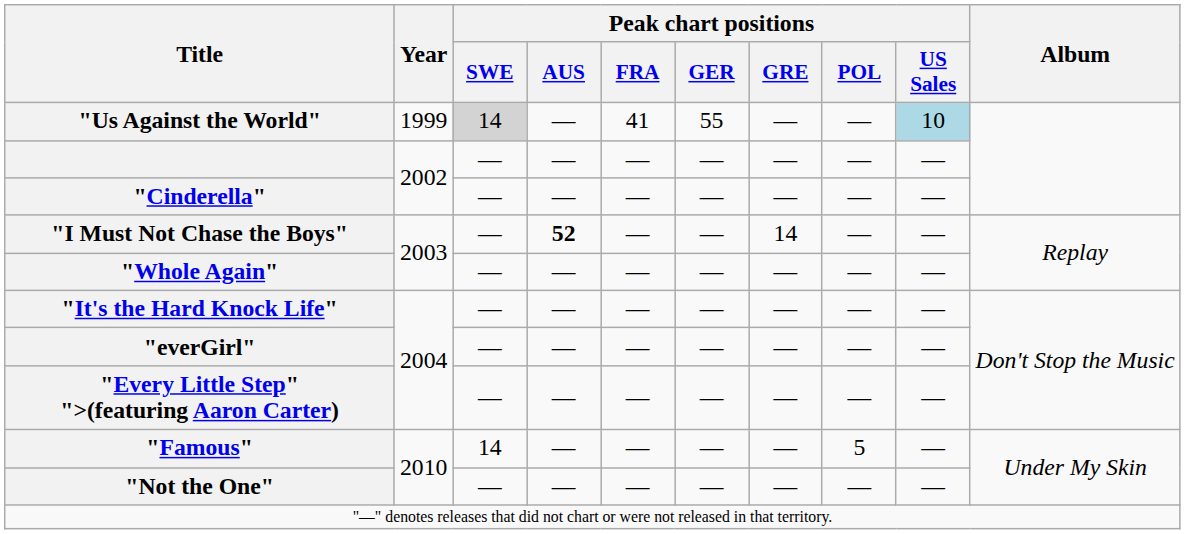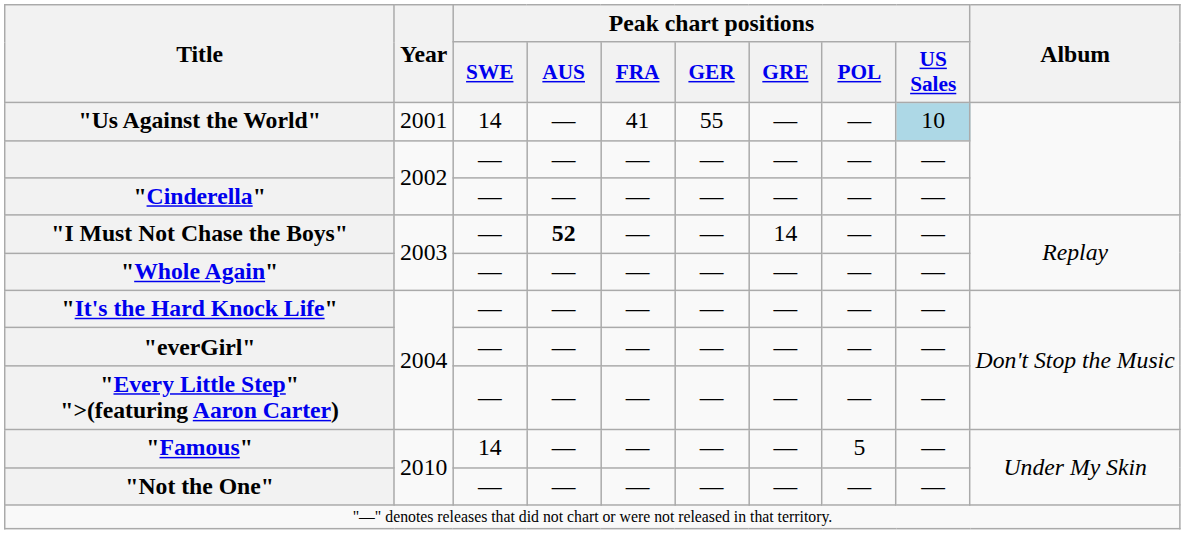"Us Against the World" | Year: 1999 -> 2001
"Us Against the World" | Peak chart positions / SWE: lightgrey background -> no background
